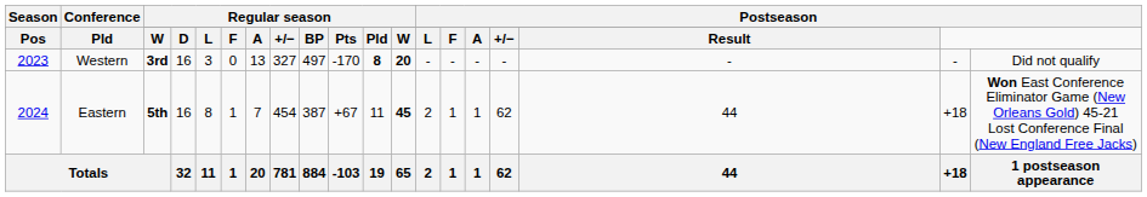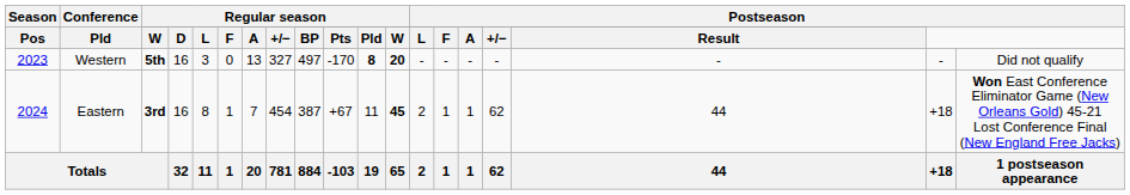Western | column 3: 3rd -> 5th
Eastern | column 3: 5th -> 3rd
